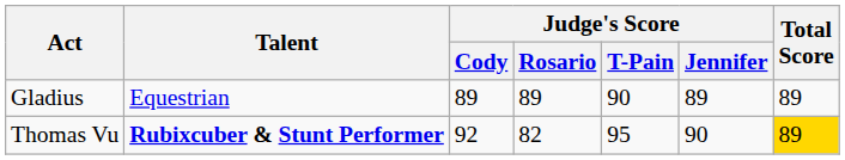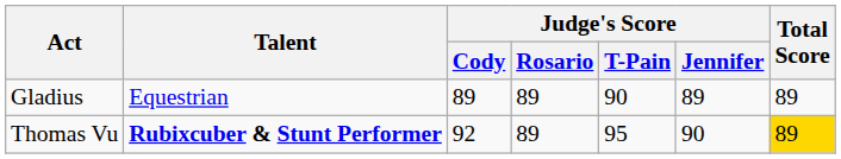Thomas Vu | Judge's Score / Rosario: 82 -> 89
